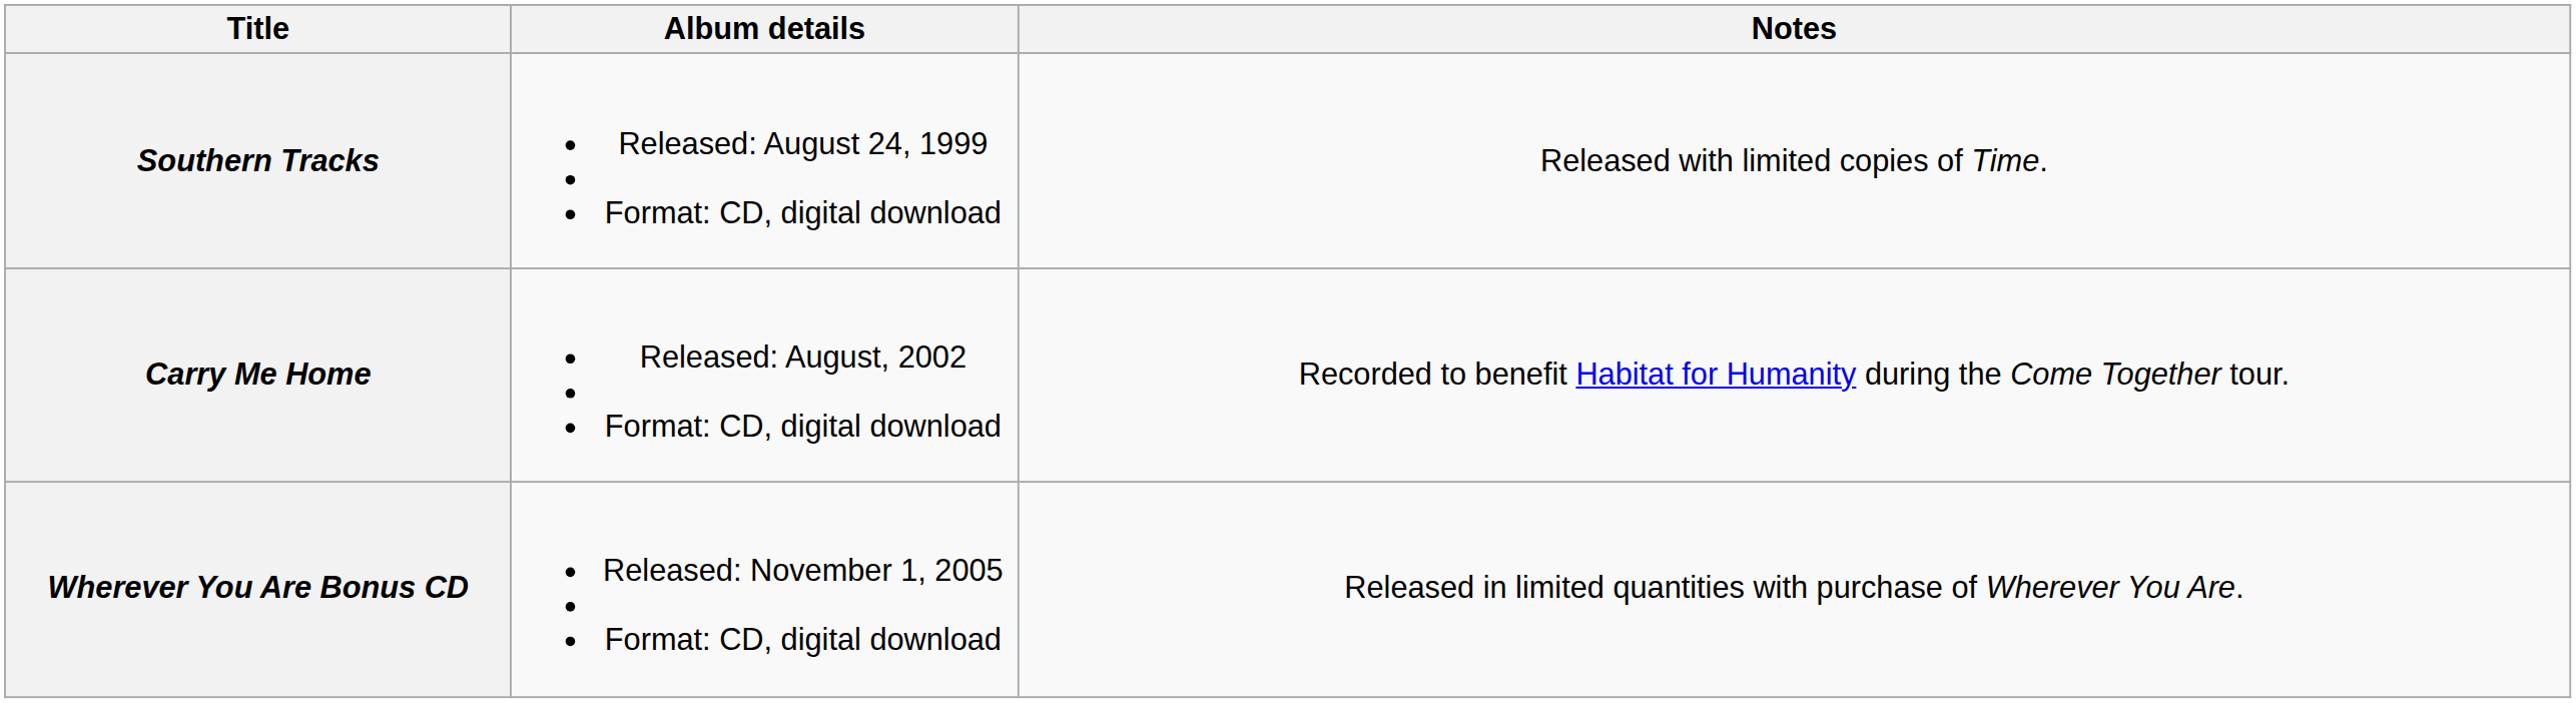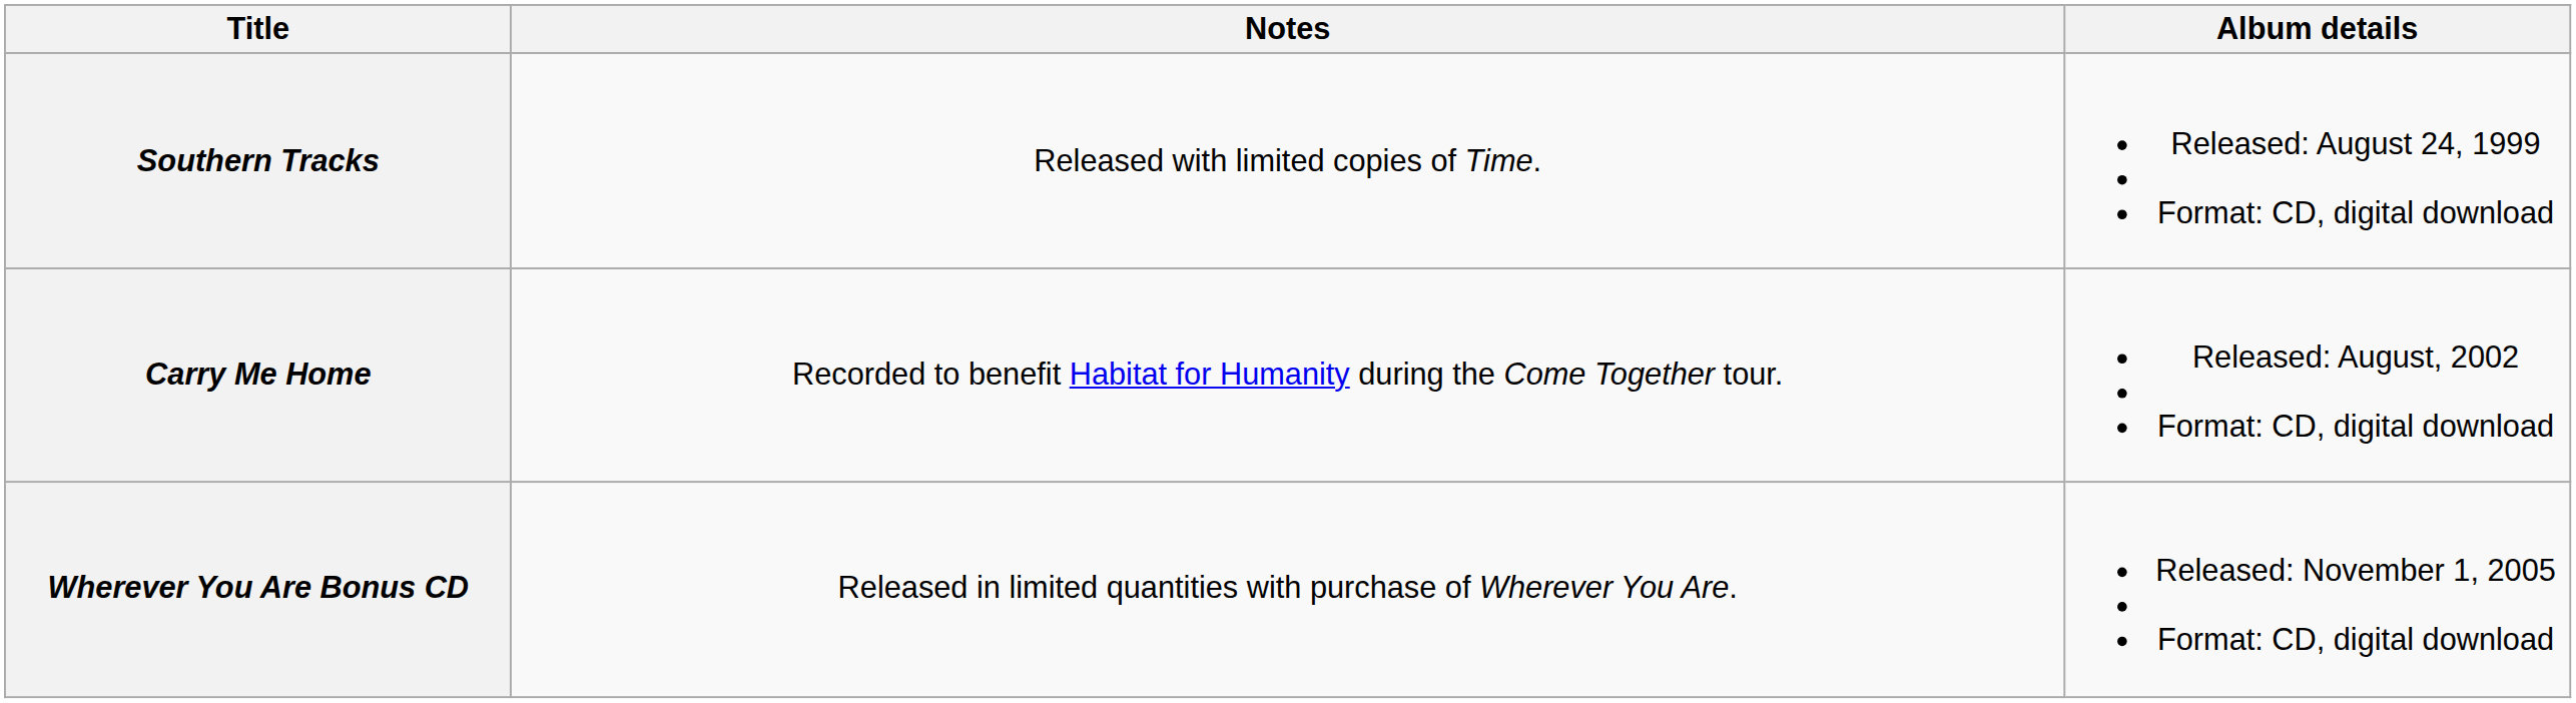columns swapped: Album details <-> Notes
